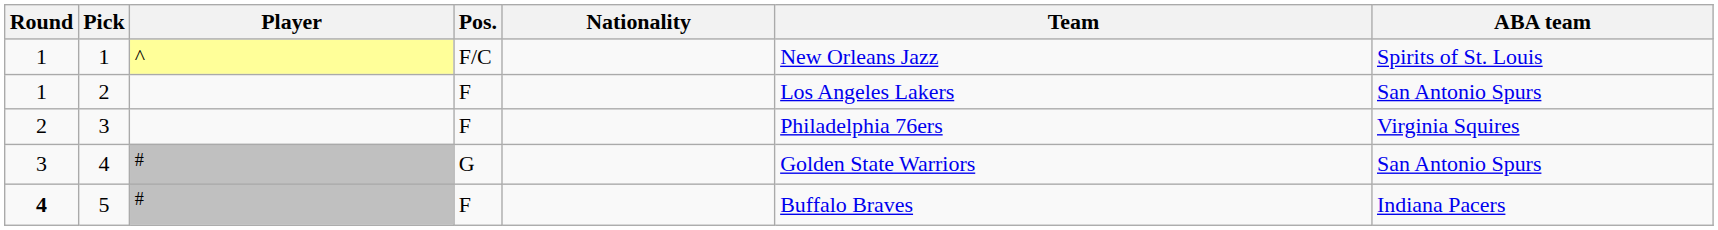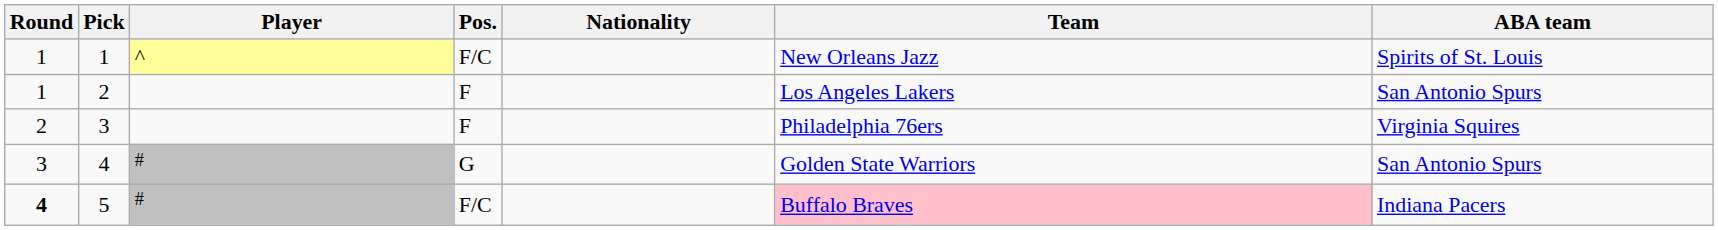5 | Pos.: F -> F/C
5 | Team: no background -> pink background
